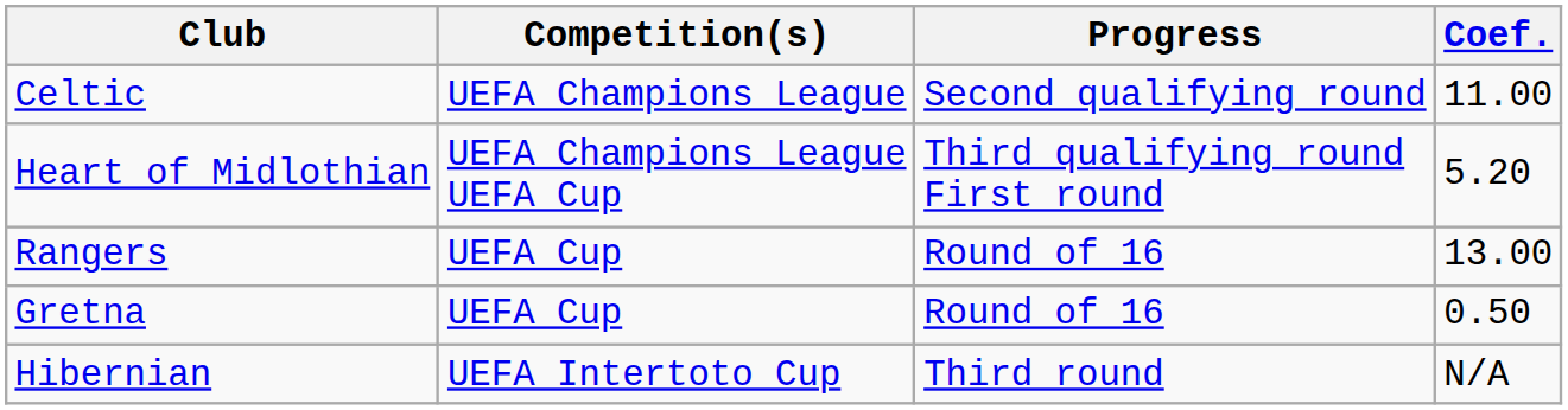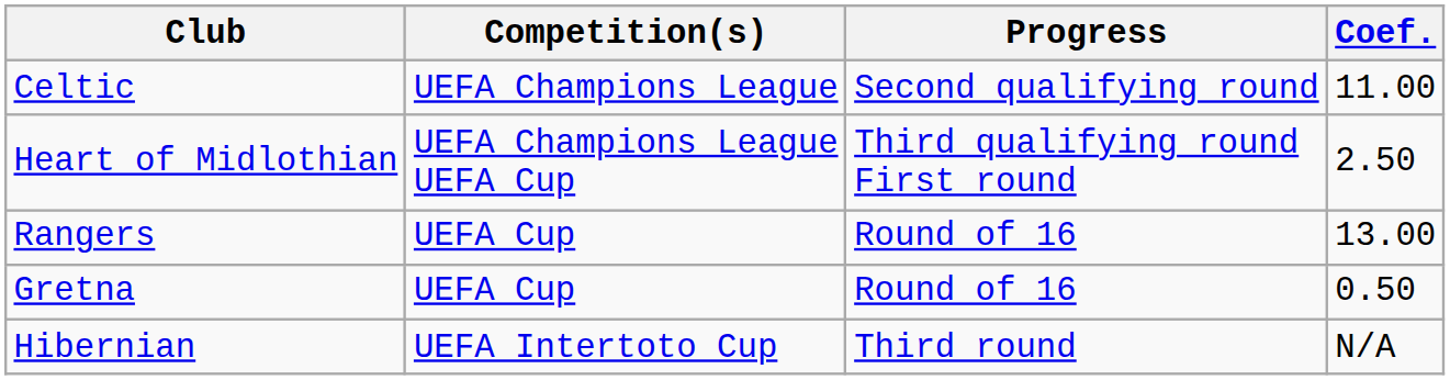Heart of Midlothian | Coef.: 5.20 -> 2.50
